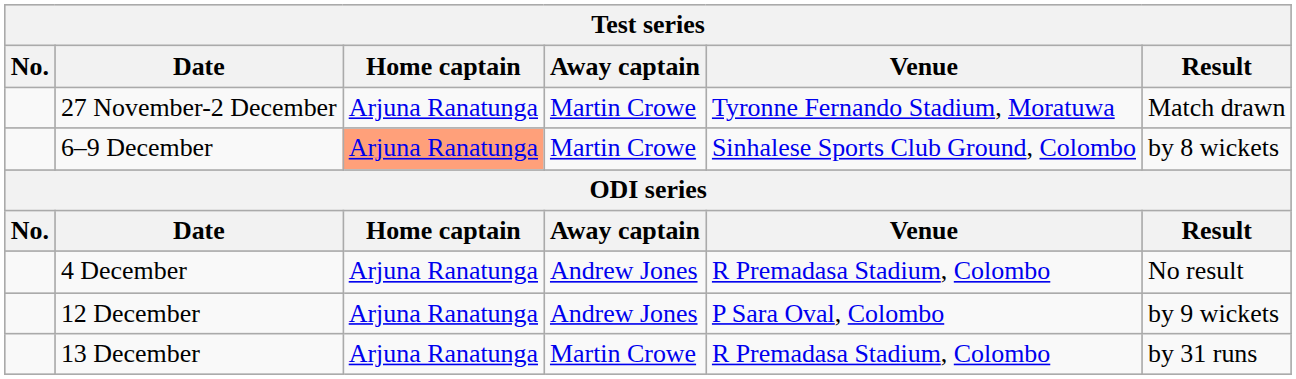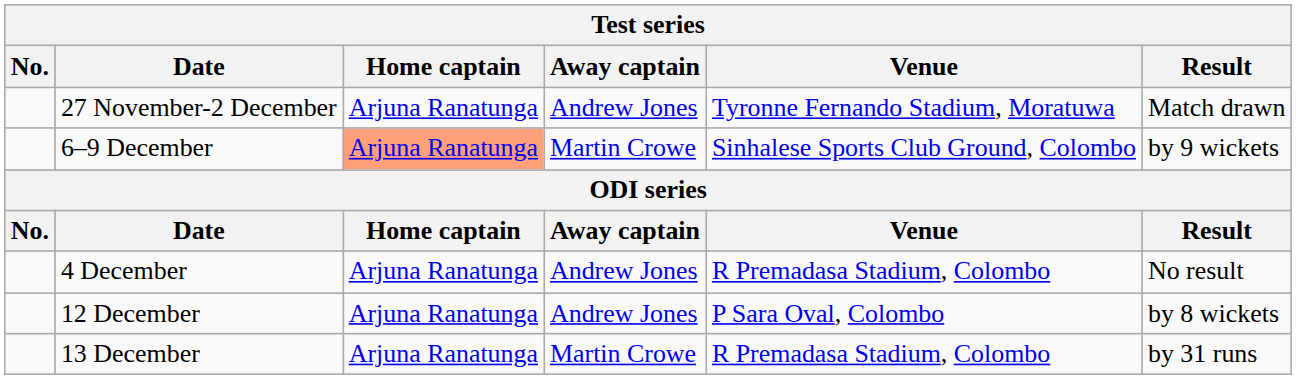27 November-2 December | Away captain: Martin Crowe -> Andrew Jones
6–9 December | Result: by 8 wickets -> by 9 wickets
12 December | Result: by 9 wickets -> by 8 wickets
